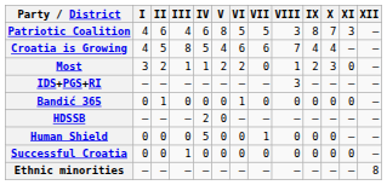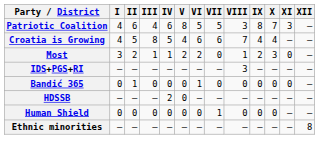Human Shield | IV: 5 -> 0
- row: Successful Croatia | 0 | 0 | 1 | 0 | 0 | 0 | 0 | 0 | 0 | 0 | 0 | —
